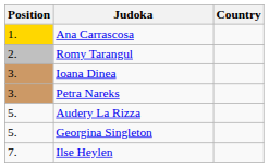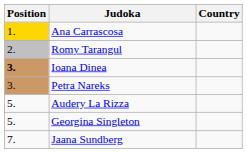Ioana Dinea | Position: normal -> bold
- row: 7. | Ilse Heylen
+ row: 7. | Jaana Sundberg
